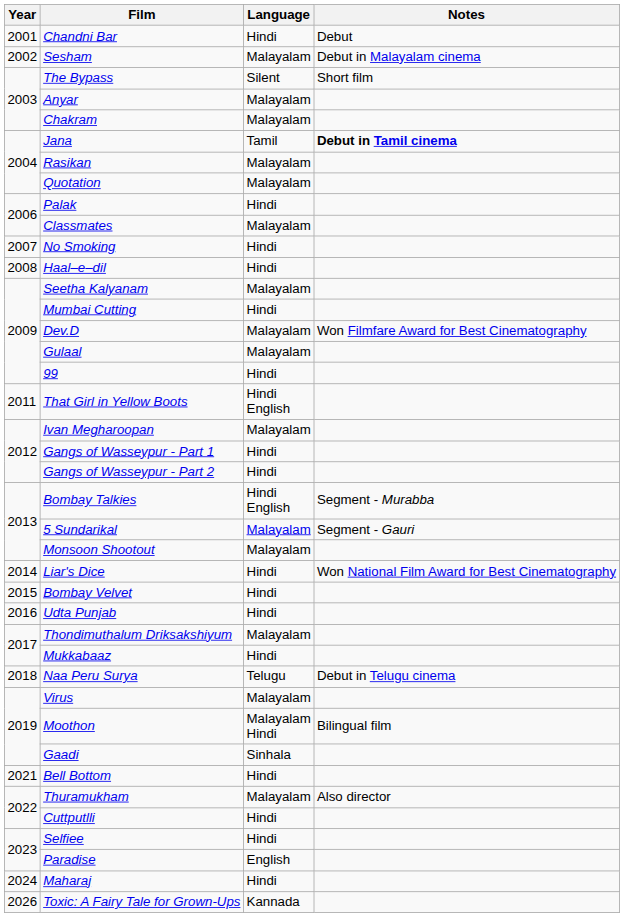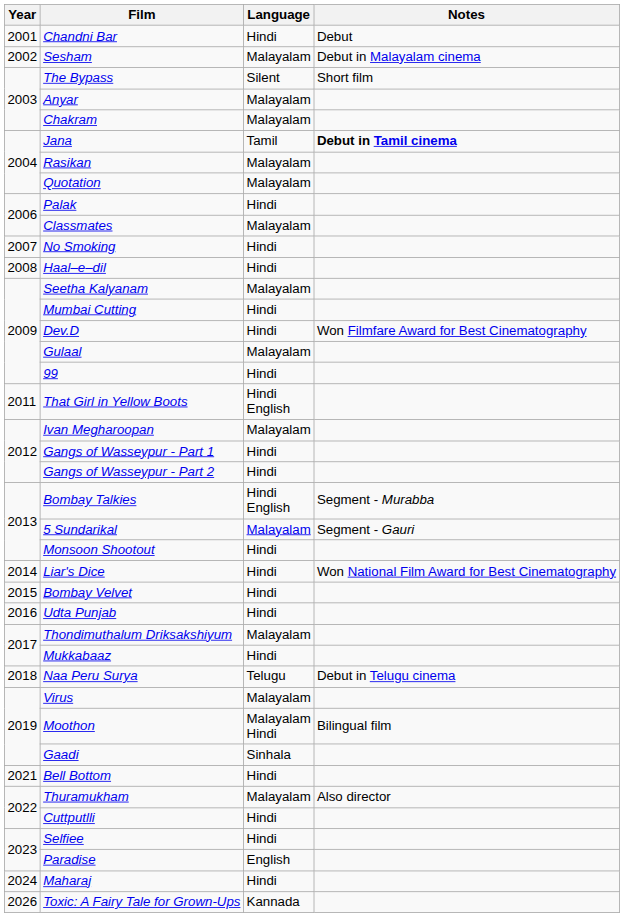Dev.D | Language: Malayalam -> Hindi
Monsoon Shootout | Language: Malayalam -> Hindi
